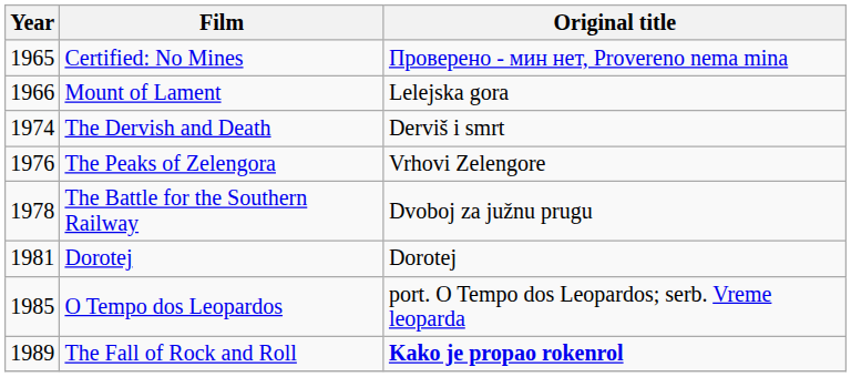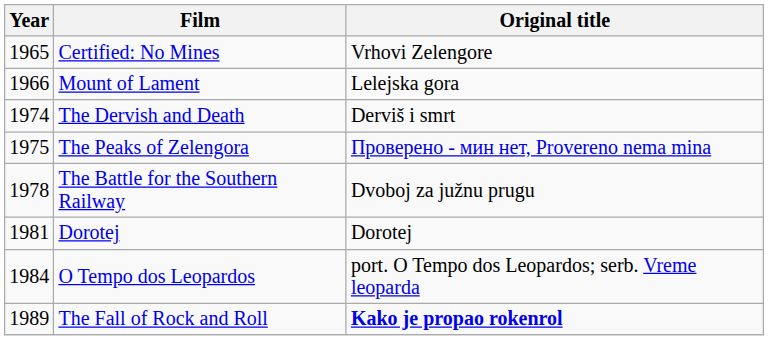Certified: No Mines | Original title: Проверено - мин нет, Provereno nema mina -> Vrhovi Zelengore
The Peaks of Zelengora | Year: 1976 -> 1975
The Peaks of Zelengora | Original title: Vrhovi Zelengore -> Проверено - мин нет, Provereno nema mina
O Tempo dos Leopardos | Year: 1985 -> 1984
